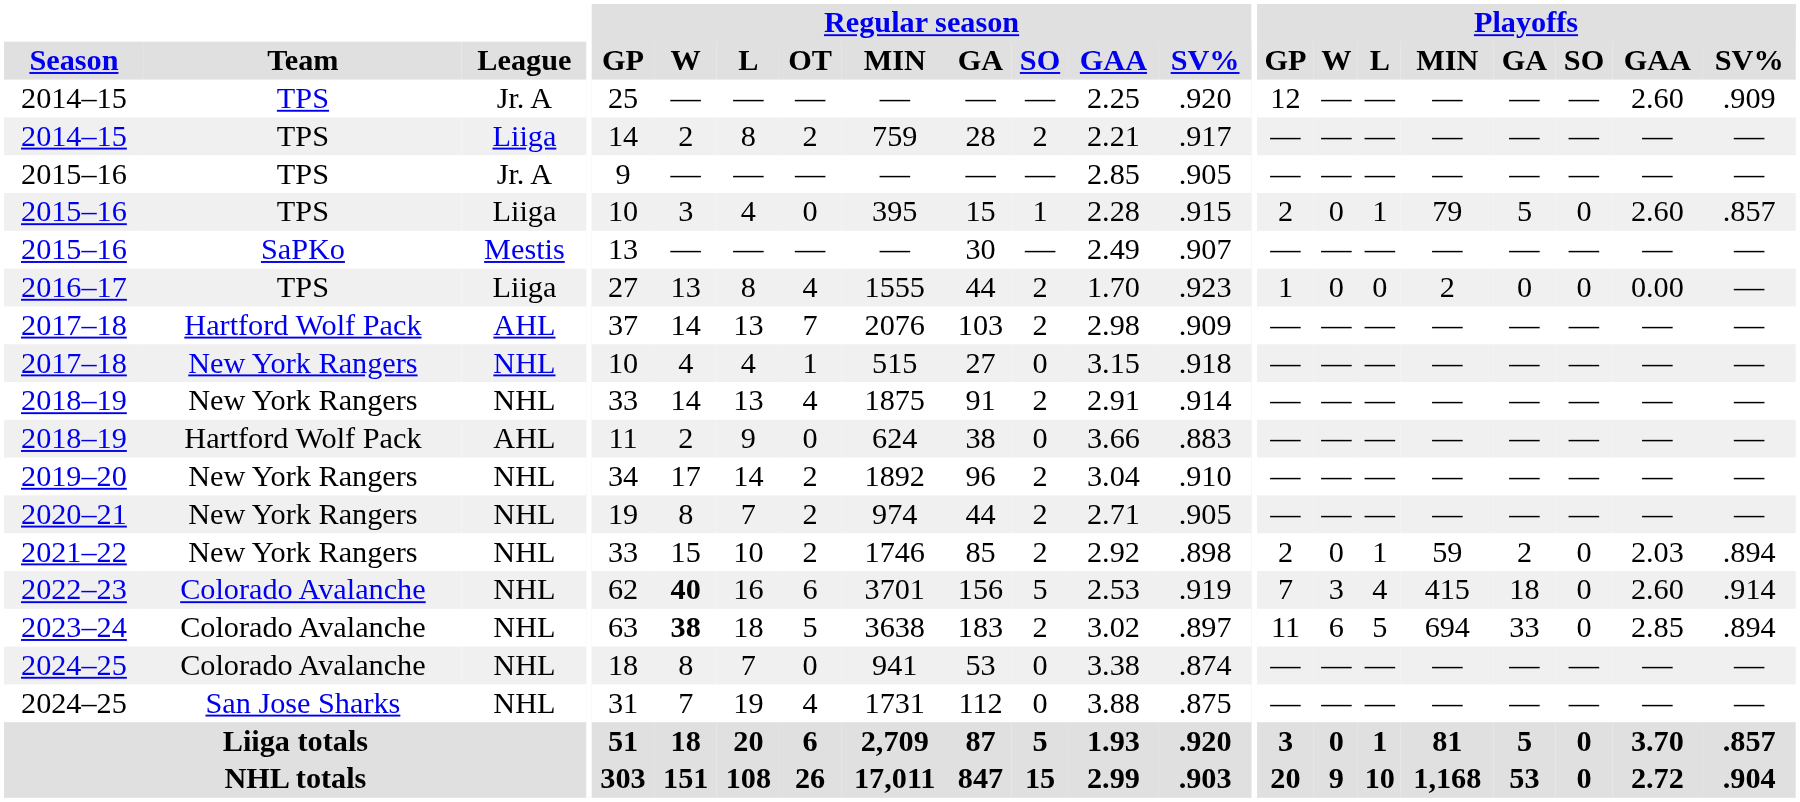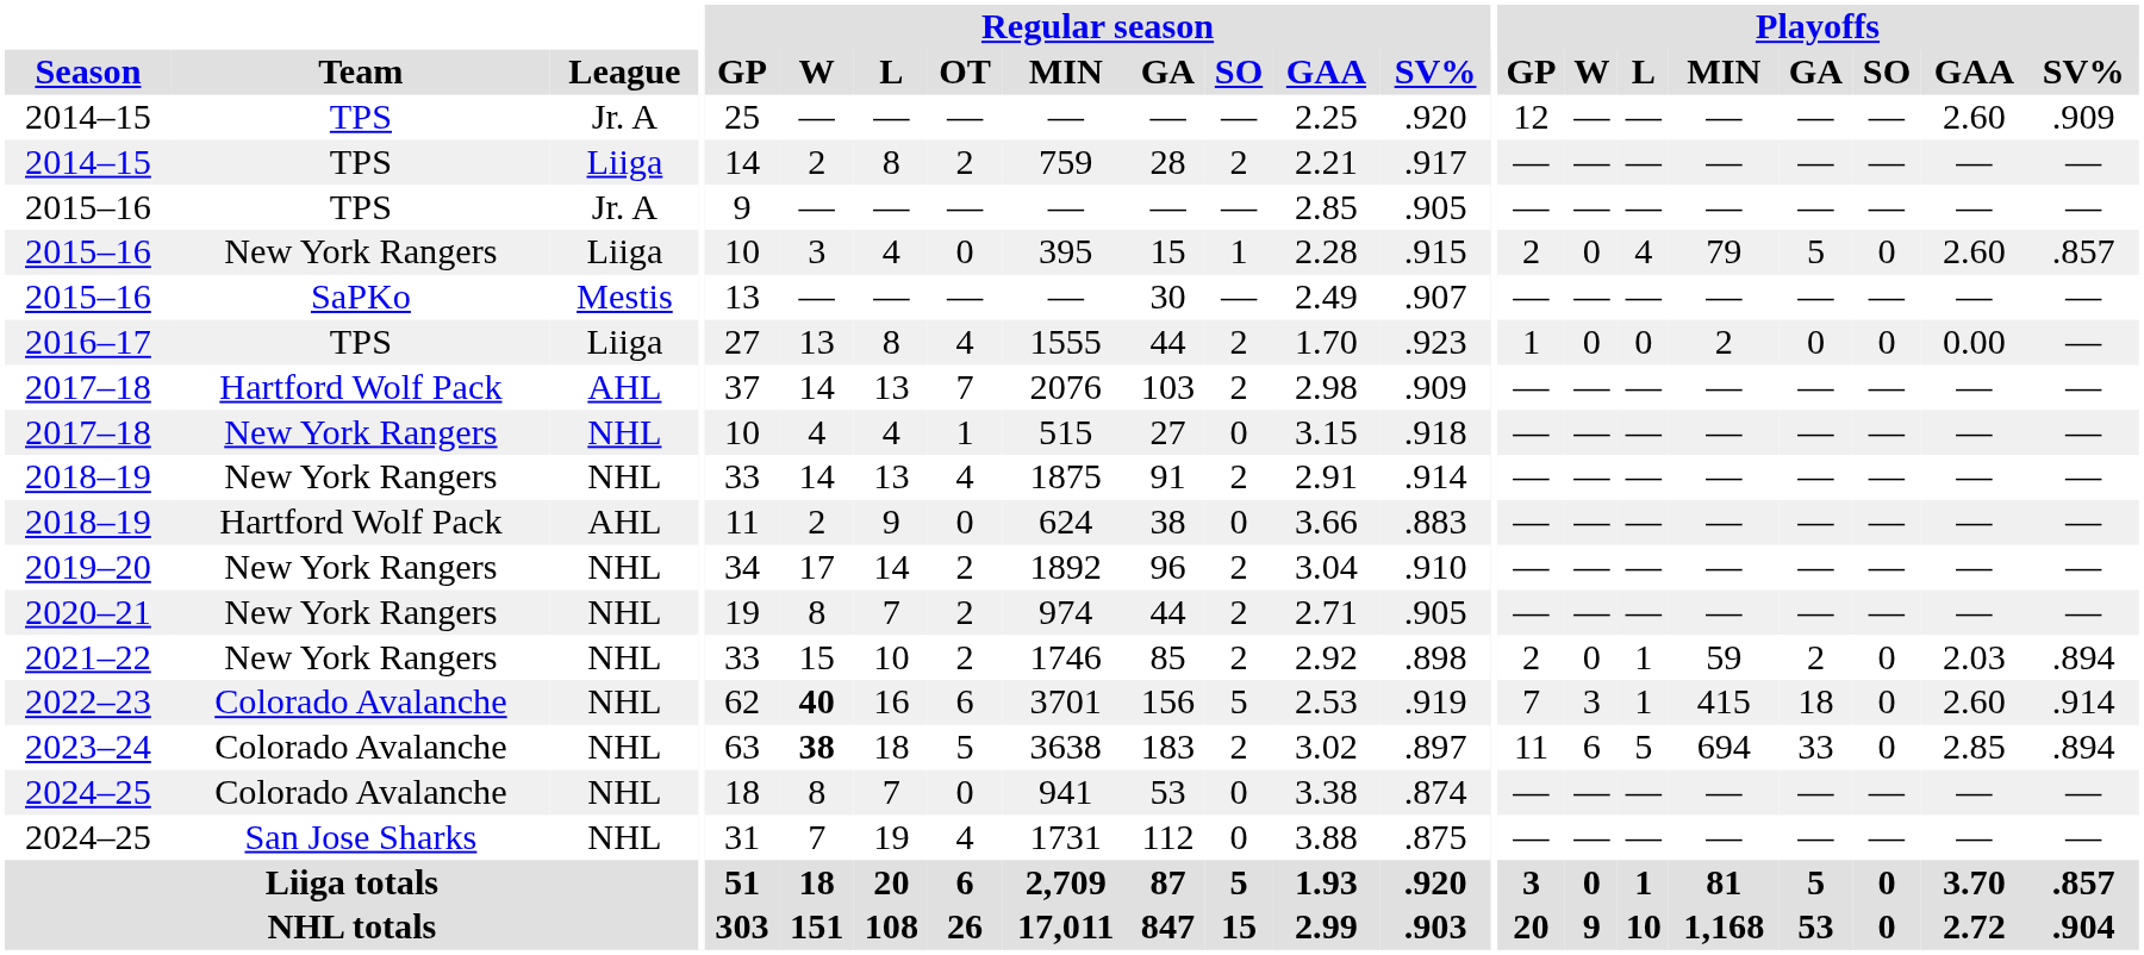2015–16 / Liiga | Team: TPS -> New York Rangers
2015–16 / Liiga | Playoffs / L: 1 -> 4
2022–23 | Playoffs / L: 4 -> 1
